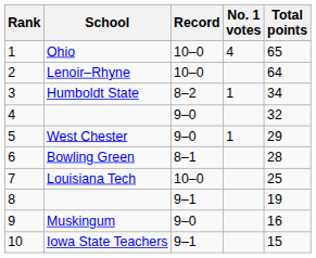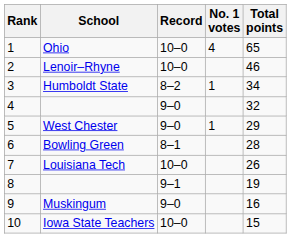Lenoir–Rhyne | Total points: 64 -> 46
Louisiana Tech | Total points: 25 -> 26
Iowa State Teachers | Record: 9–1 -> 10–0
